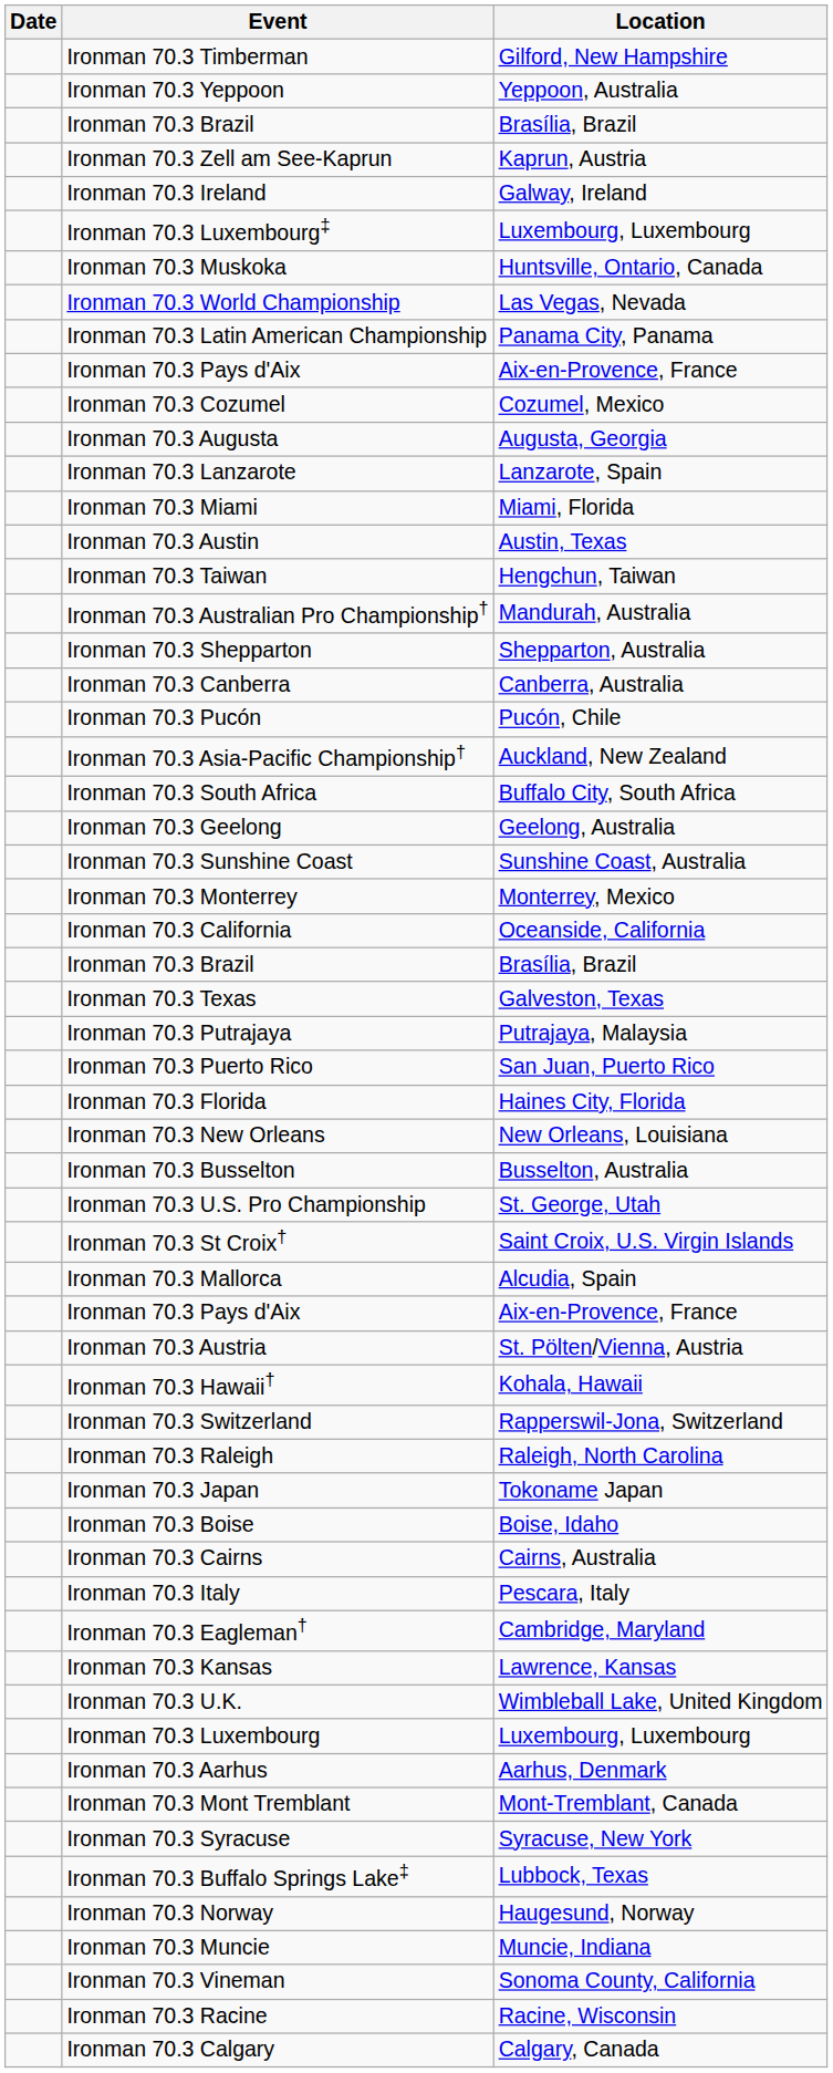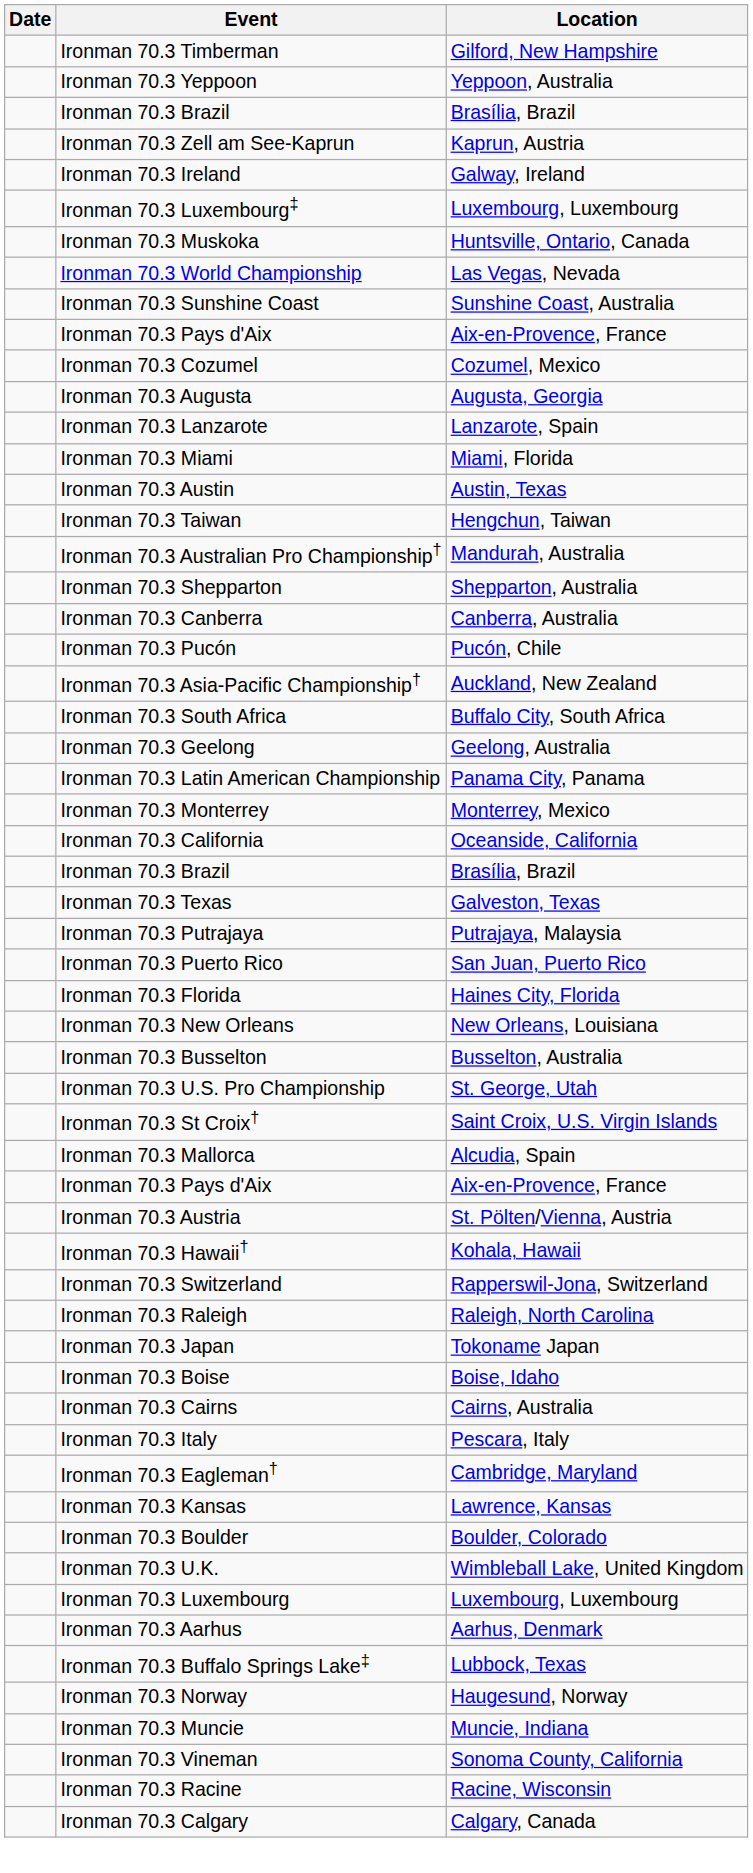rows swapped: Ironman 70.3 Sunshine Coast <-> Ironman 70.3 Latin American Championship
+ row: Ironman 70.3 Boulder | Boulder, Colorado
- row: Ironman 70.3 Mont Tremblant | Mont-Tremblant, Canada
- row: Ironman 70.3 Syracuse | Syracuse, New York
